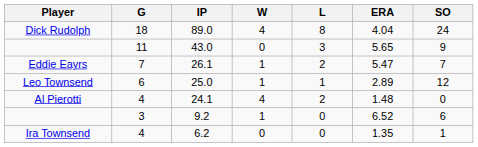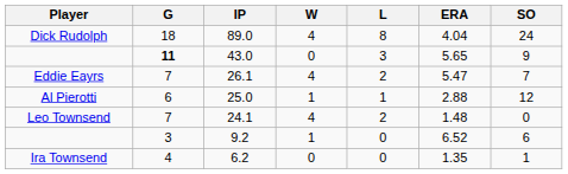43.0 | G: normal -> bold
26.1 | W: 1 -> 4
25.0 | Player: Leo Townsend -> Al Pierotti
25.0 | ERA: 2.89 -> 2.88
24.1 | Player: Al Pierotti -> Leo Townsend
24.1 | G: 4 -> 7
